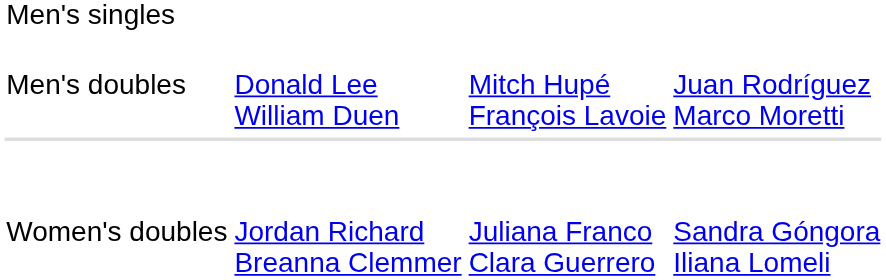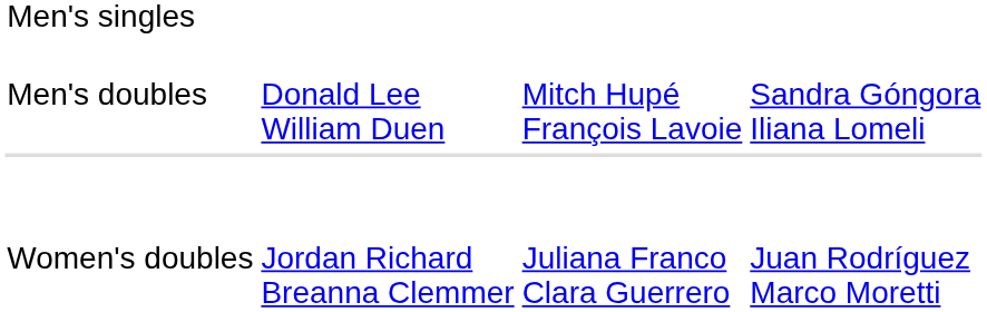Men's doubles | column 4: Juan Rodríguez Marco Moretti -> Sandra Góngora Iliana Lomeli
Women's doubles | column 4: Sandra Góngora Iliana Lomeli -> Juan Rodríguez Marco Moretti
